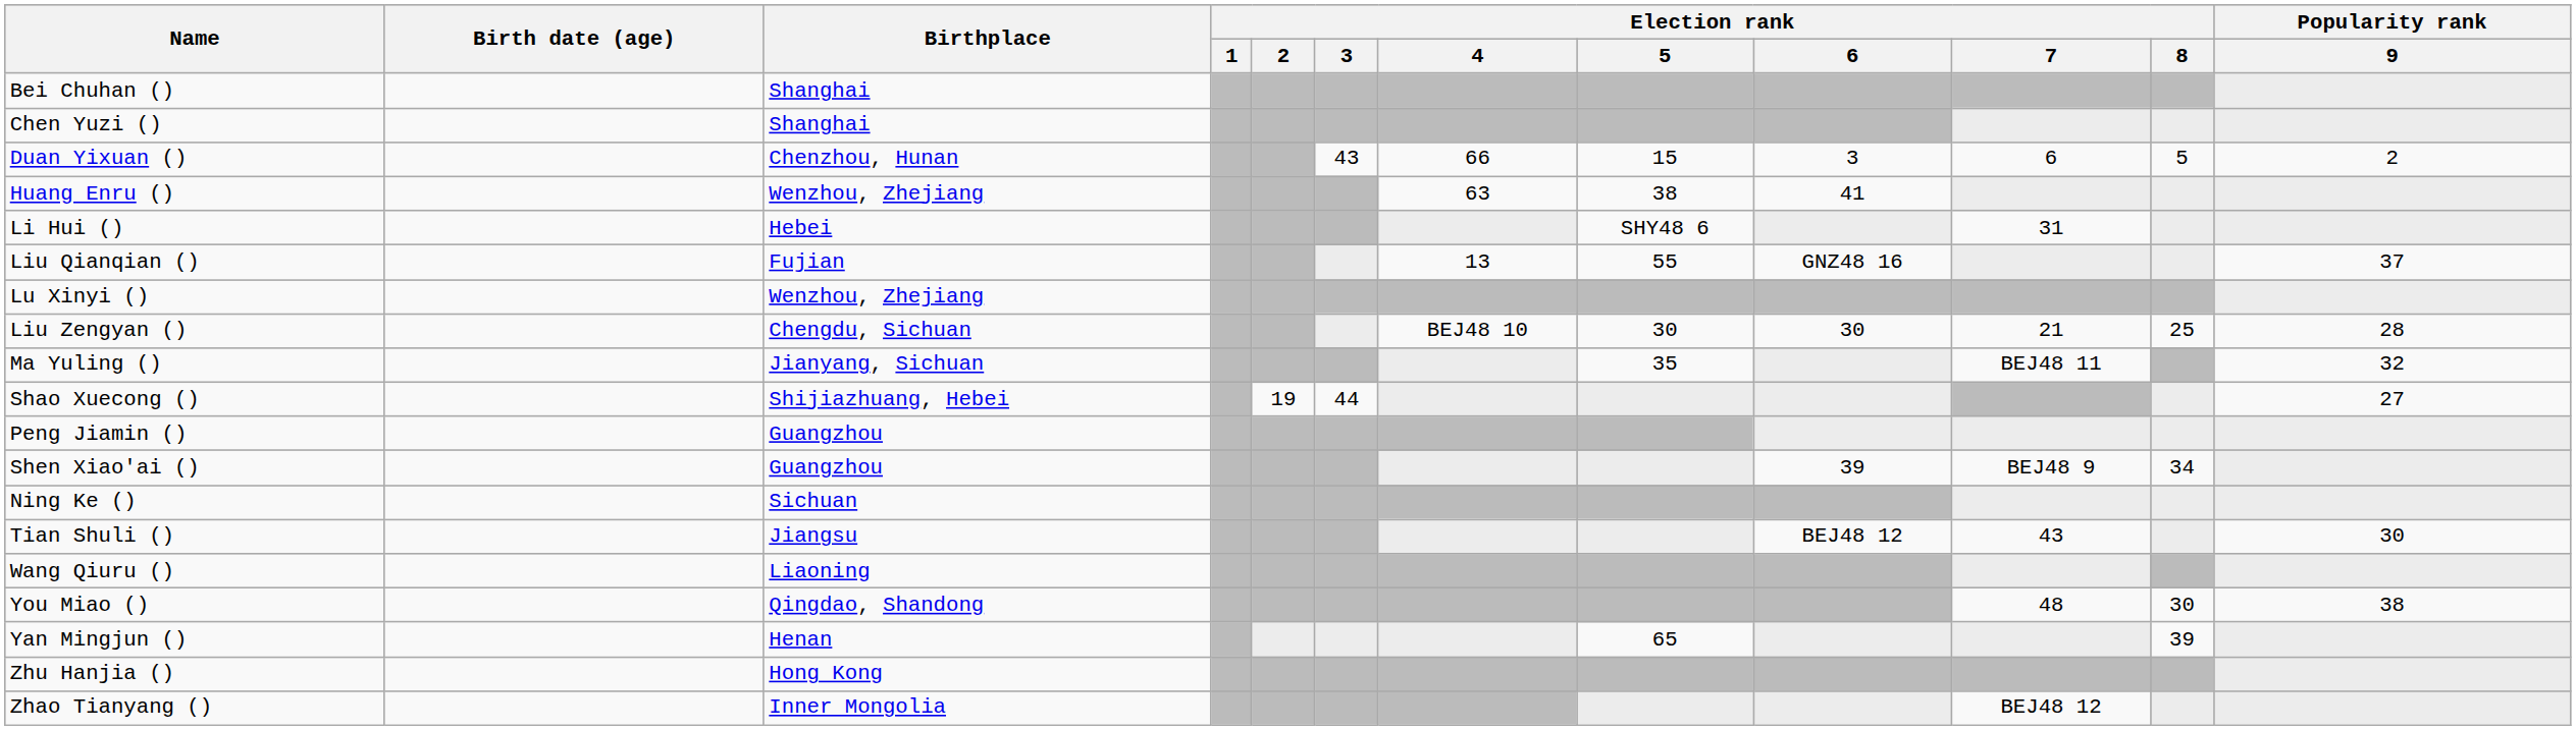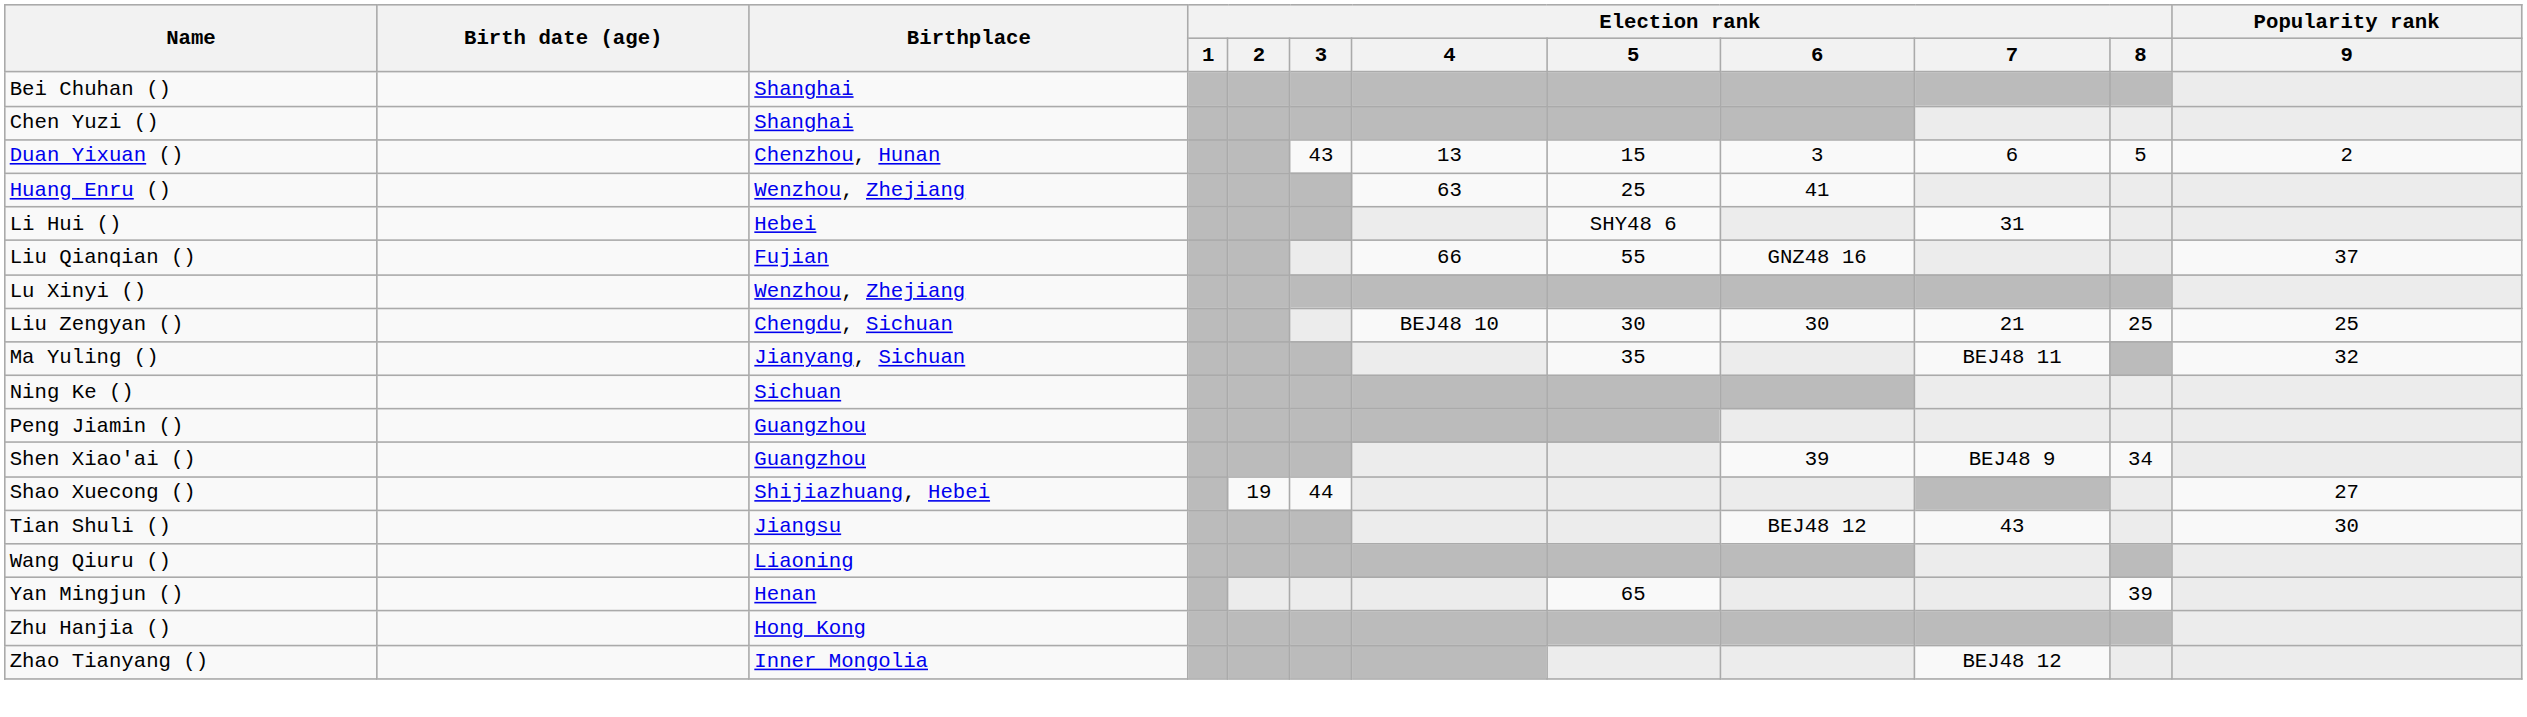Duan Yixuan () | Election rank / 4: 66 -> 13
Huang Enru () | Election rank / 5: 38 -> 25
Liu Qianqian () | Election rank / 4: 13 -> 66
Liu Zengyan () | Popularity rank / 9: 28 -> 25
rows swapped: Ning Ke () <-> Shao Xuecong ()
- row: You Miao () | Qingdao, Shandong | 48 | 30 | 38
